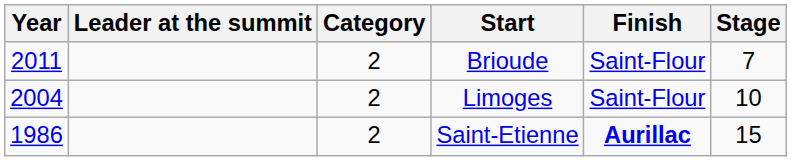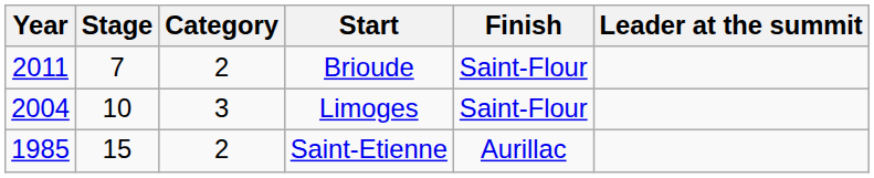columns swapped: Stage <-> Leader at the summit
Limoges | Category: 2 -> 3
Saint-Etienne | Year: 1986 -> 1985
Saint-Etienne | Finish: bold -> normal
